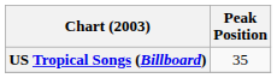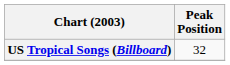US Tropical Songs (Billboard) | Peak Position: 35 -> 32
